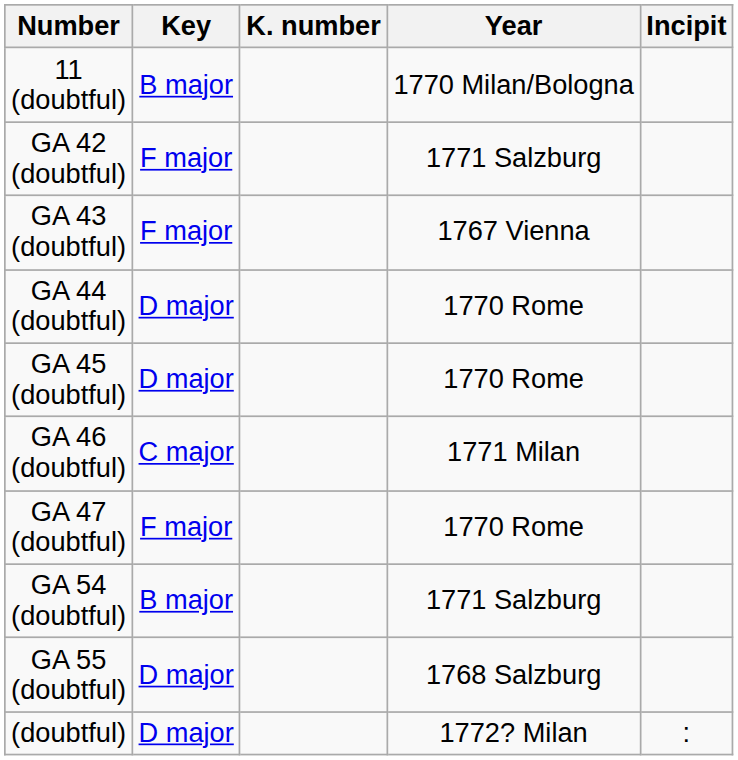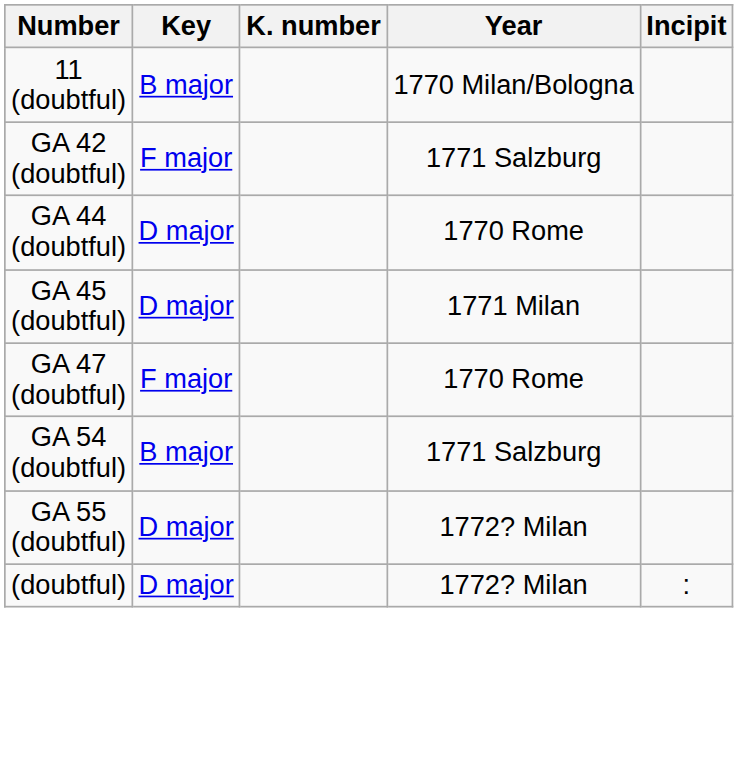- row: GA 43 (doubtful) | F major | 1767 Vienna
GA 45 (doubtful) | Year: 1770 Rome -> 1771 Milan
- row: GA 46 (doubtful) | C major | 1771 Milan
GA 55 (doubtful) | Year: 1768 Salzburg -> 1772? Milan
